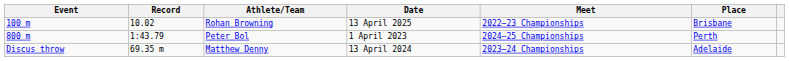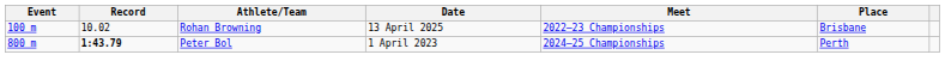Peter Bol | Record: normal -> bold
- row: Discus throw | 69.35 m | Matthew Denny | 13 April 2024 | 2023–24 Championships | Adelaide
